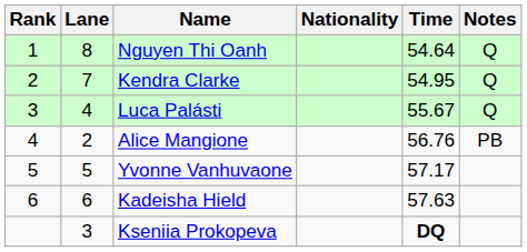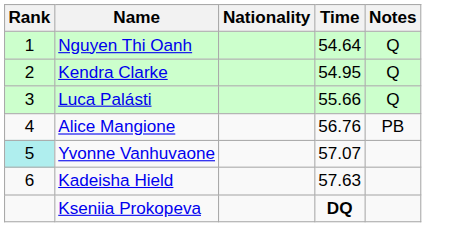- column: Lane | 8 | 7 | 4 | 2 | 5 | 6 | 3
Luca Palásti | Time: 55.67 -> 55.66
Yvonne Vanhuvaone | Rank: no background -> paleturquoise background
Yvonne Vanhuvaone | Time: 57.17 -> 57.07
